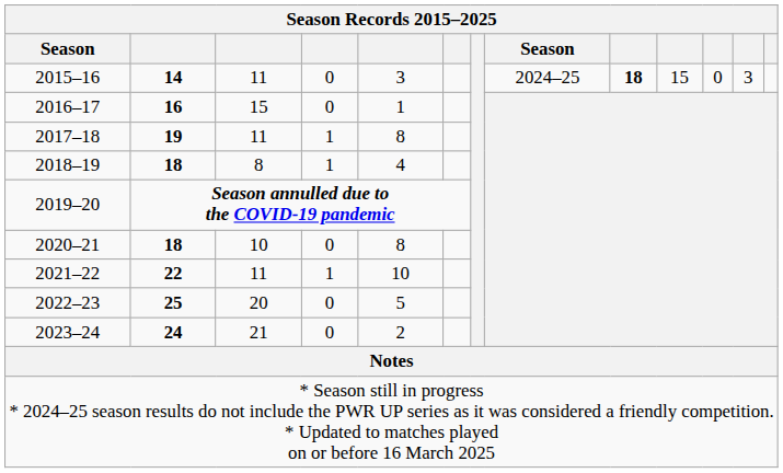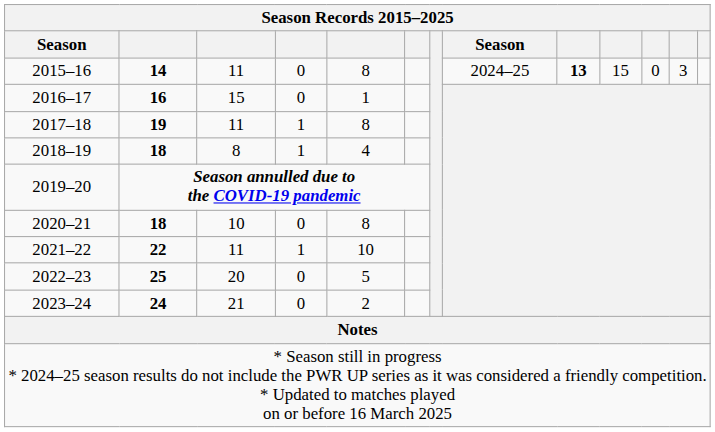2015–16 | column 5: 3 -> 8
2015–16 | column 9: 18 -> 13
